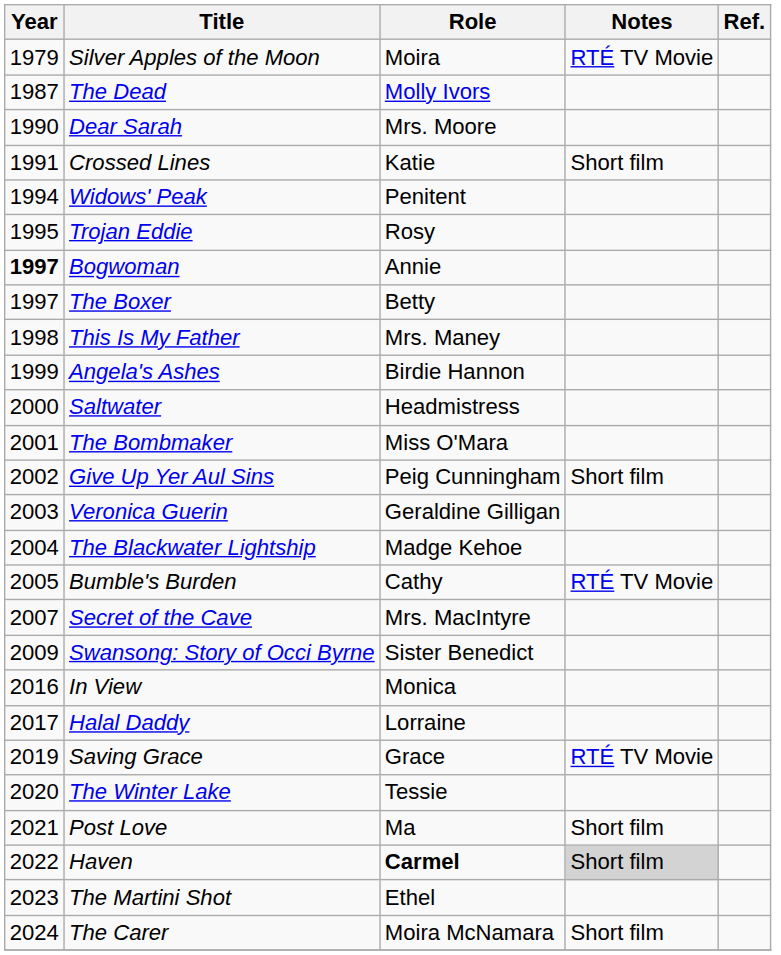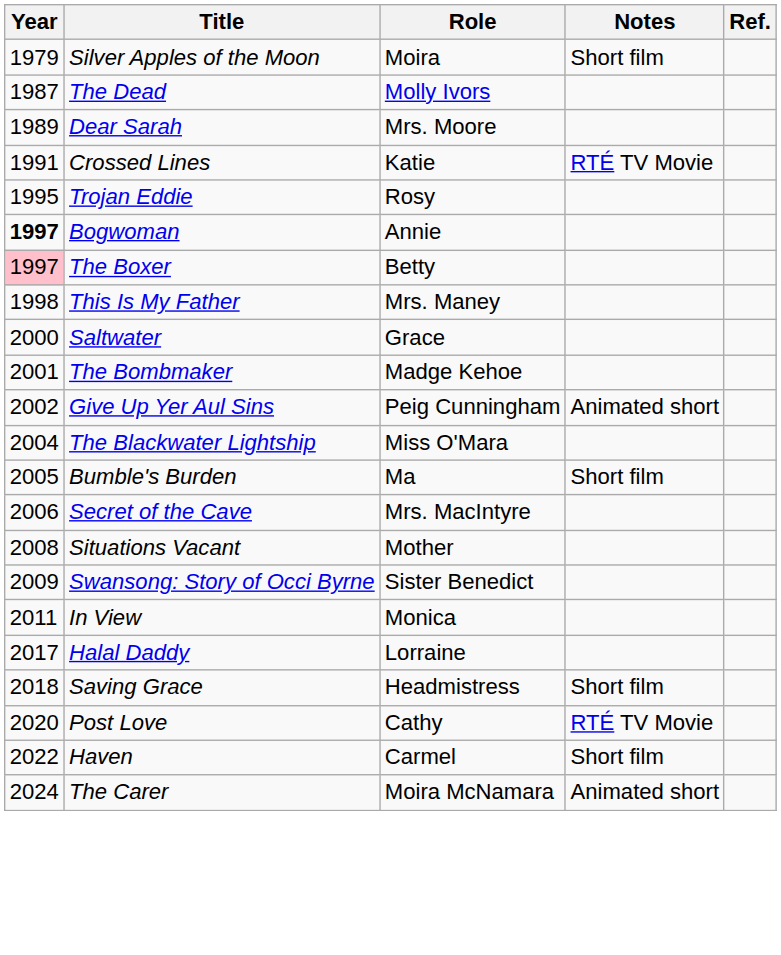Silver Apples of the Moon | Notes: RTÉ TV Movie -> Short film
Dear Sarah | Year: 1990 -> 1989
Crossed Lines | Notes: Short film -> RTÉ TV Movie
- row: 1994 | Widows' Peak | Penitent
The Boxer | Year: no background -> pink background
- row: 1999 | Angela's Ashes | Birdie Hannon
Saltwater | Role: Headmistress -> Grace
The Bombmaker | Role: Miss O'Mara -> Madge Kehoe
Give Up Yer Aul Sins | Notes: Short film -> Animated short
- row: 2003 | Veronica Guerin | Geraldine Gilligan
The Blackwater Lightship | Role: Madge Kehoe -> Miss O'Mara
Bumble's Burden | Role: Cathy -> Ma
Bumble's Burden | Notes: RTÉ TV Movie -> Short film
Secret of the Cave | Year: 2007 -> 2006
+ row: 2008 | Situations Vacant | Mother
In View | Year: 2016 -> 2011
Saving Grace | Year: 2019 -> 2018
Saving Grace | Role: Grace -> Headmistress
Saving Grace | Notes: RTÉ TV Movie -> Short film
- row: 2020 | The Winter Lake | Tessie
Post Love | Year: 2021 -> 2020
Post Love | Role: Ma -> Cathy
Post Love | Notes: Short film -> RTÉ TV Movie
Haven | Role: bold -> normal
Haven | Notes: lightgrey background -> no background
- row: 2023 | The Martini Shot | Ethel
The Carer | Notes: Short film -> Animated short
